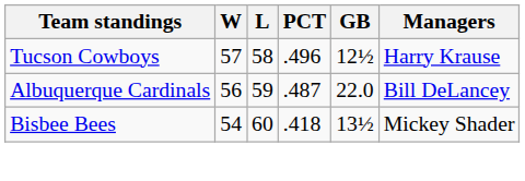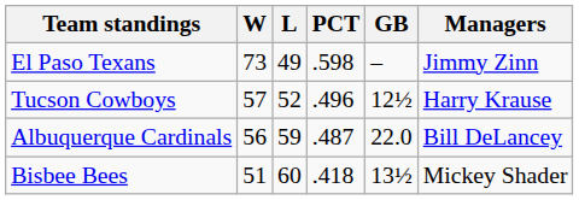+ row: El Paso Texans | 73 | 49 | .598 | – | Jimmy Zinn
Tucson Cowboys | L: 58 -> 52
Bisbee Bees | W: 54 -> 51
